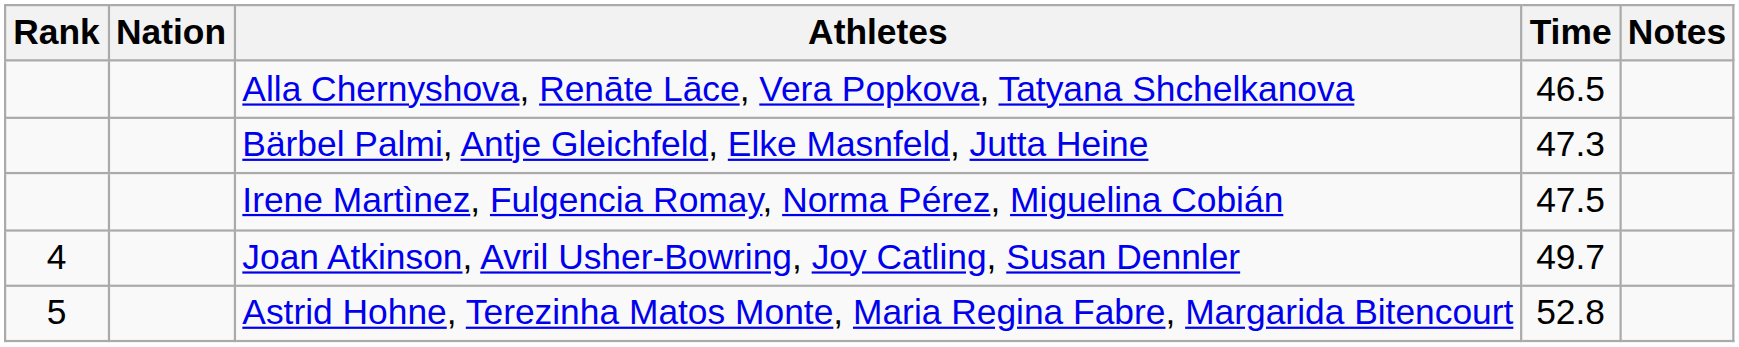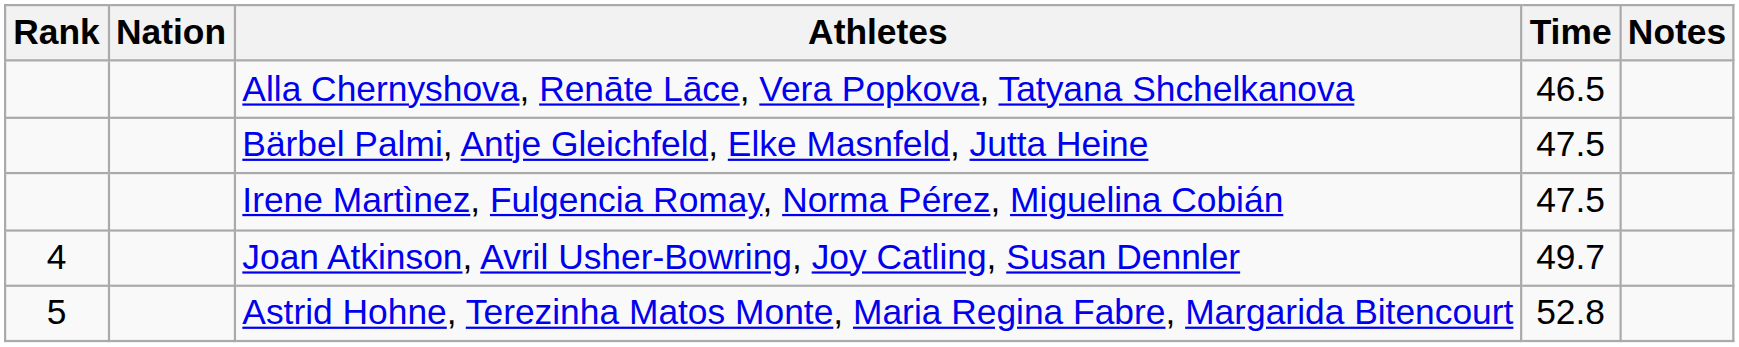Bärbel Palmi, Antje Gleichfeld, Elke Masnfeld, Jutta Heine | Time: 47.3 -> 47.5
